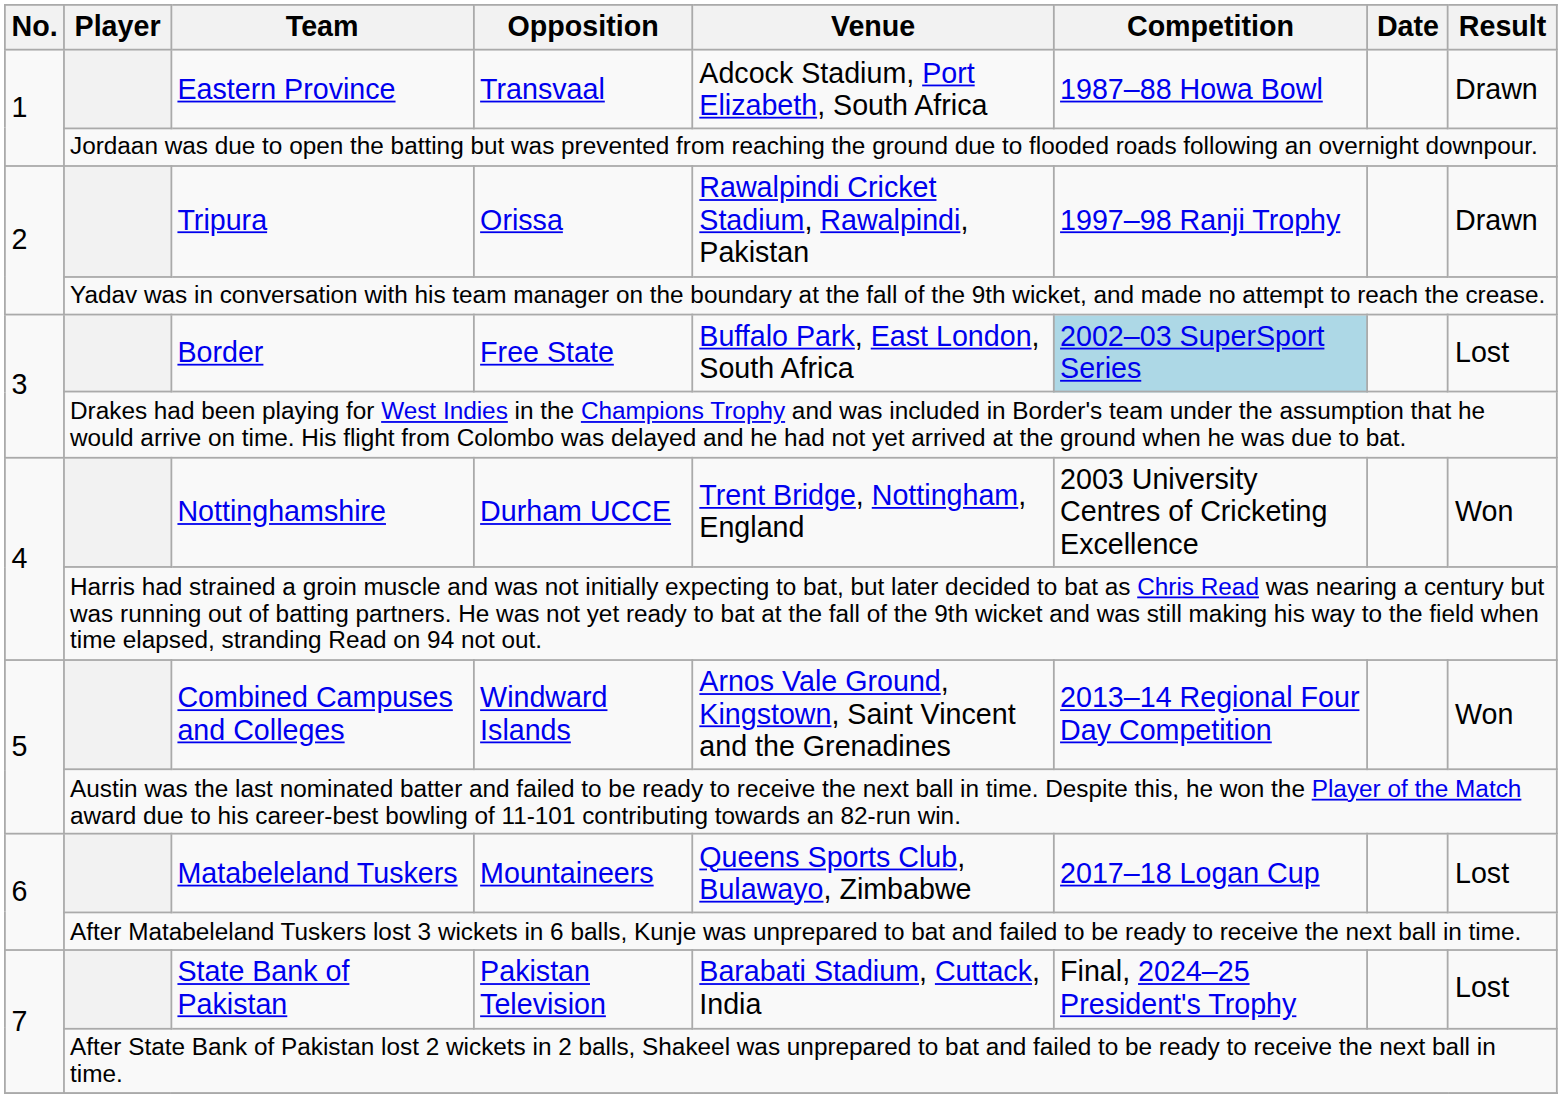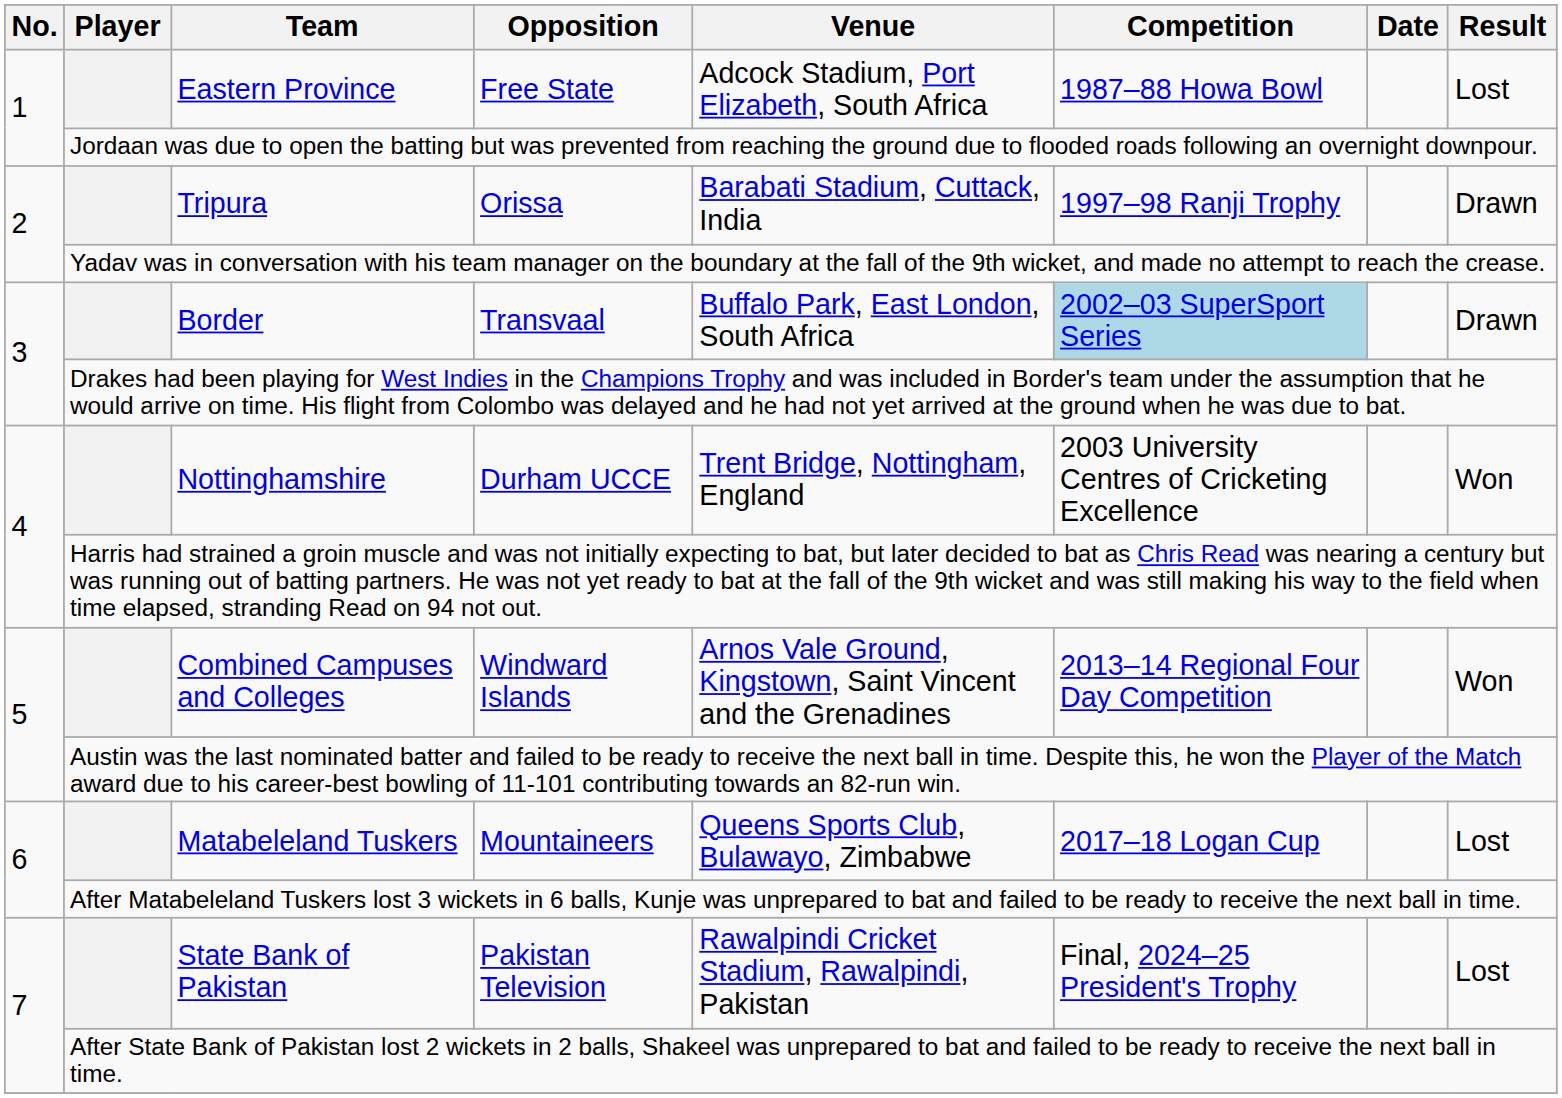Eastern Province | Opposition: Transvaal -> Free State
Eastern Province | Result: Drawn -> Lost
Tripura | Venue: Rawalpindi Cricket Stadium, Rawalpindi, Pakistan -> Barabati Stadium, Cuttack, India
Border | Opposition: Free State -> Transvaal
Border | Result: Lost -> Drawn
State Bank of Pakistan | Venue: Barabati Stadium, Cuttack, India -> Rawalpindi Cricket Stadium, Rawalpindi, Pakistan
